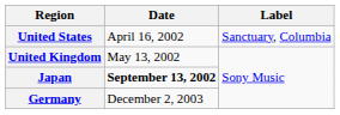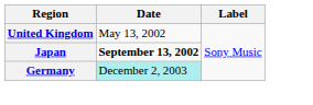- row: United States | April 16, 2002 | Sanctuary, Columbia
Germany | Date: no background -> paleturquoise background
